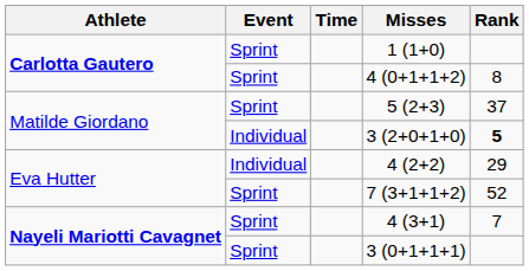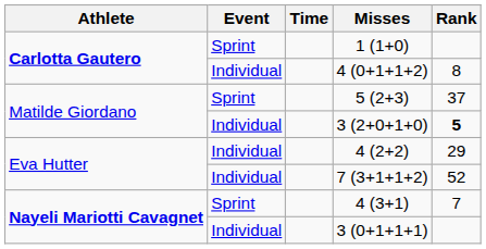4 (0+1+1+2) | Event: Sprint -> Individual
7 (3+1+1+2) | Event: Sprint -> Individual
3 (0+1+1+1) | Event: Sprint -> Individual
